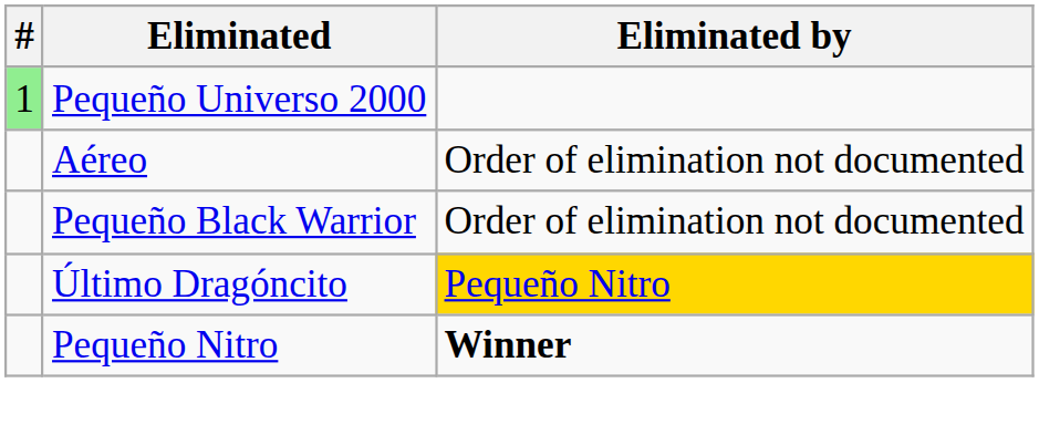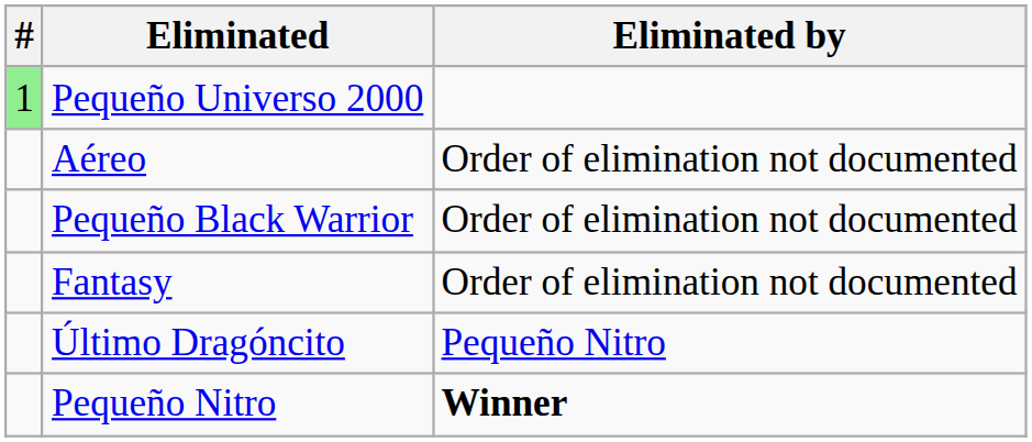+ row: Fantasy | Order of elimination not documented
Último Dragóncito | Eliminated by: gold background -> no background
